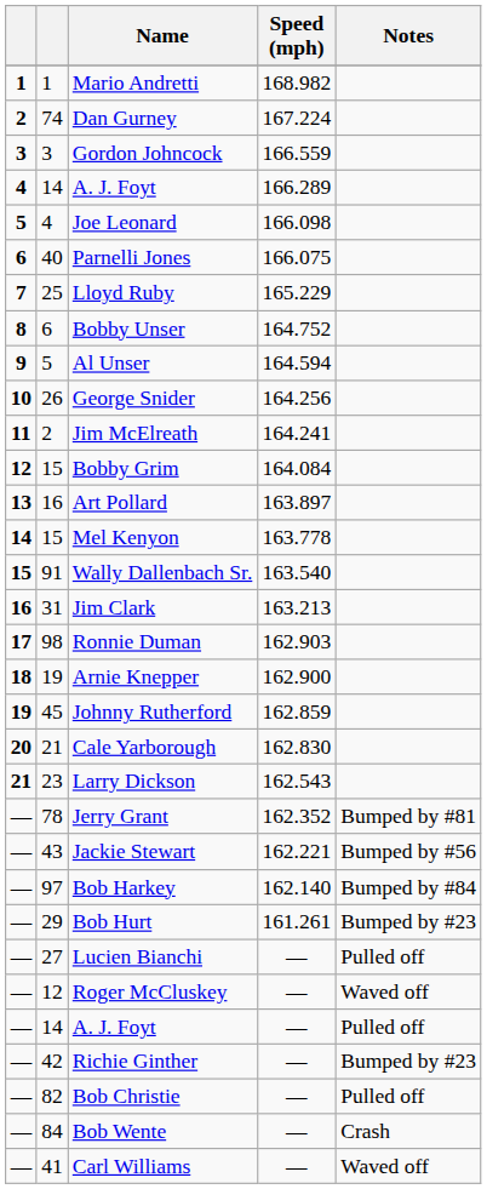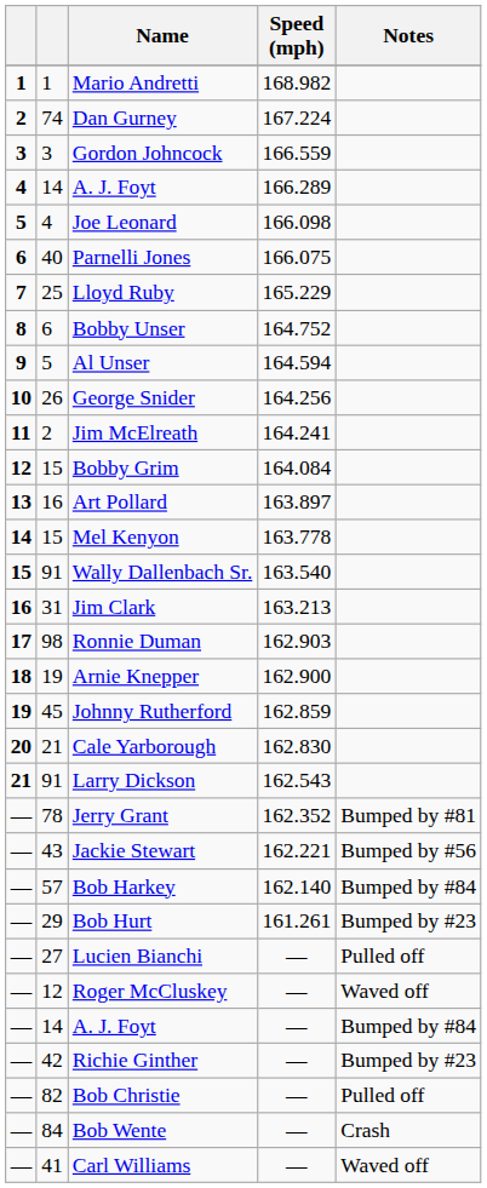Larry Dickson | column 2: 23 -> 91
Bob Harkey | column 2: 97 -> 57
A. J. Foyt / — | Notes: Pulled off -> Bumped by #84
